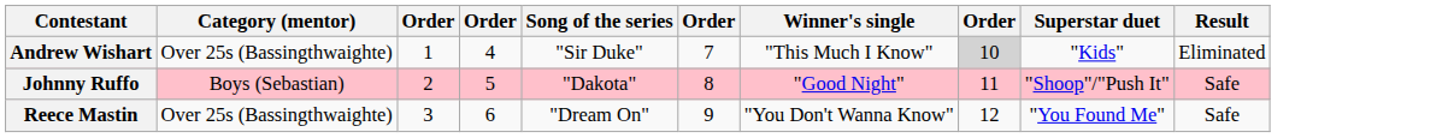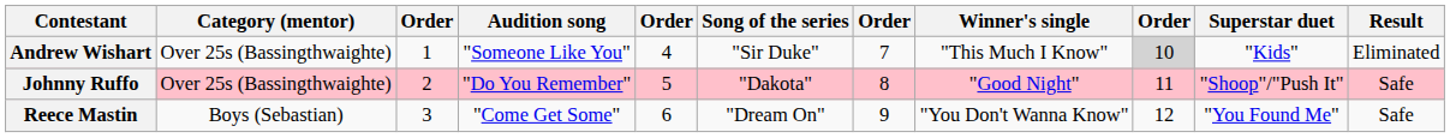+ column: Audition song | "Someone Like You" | "Do You Remember" | "Come Get Some"
Johnny Ruffo | Category (mentor): Boys (Sebastian) -> Over 25s (Bassingthwaighte)
Reece Mastin | Category (mentor): Over 25s (Bassingthwaighte) -> Boys (Sebastian)
